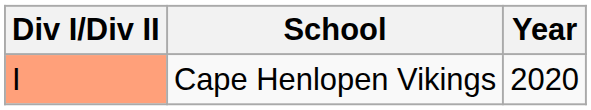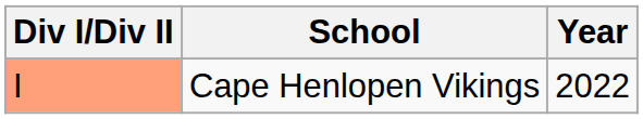Cape Henlopen Vikings | Year: 2020 -> 2022
